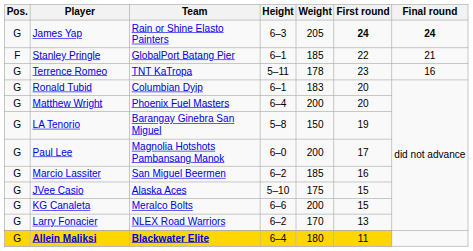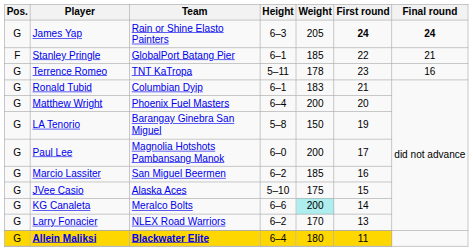Ronald Tubid | First round: 20 -> 21
KG Canaleta | Weight: no background -> paleturquoise background
KG Canaleta | First round: 15 -> 14
